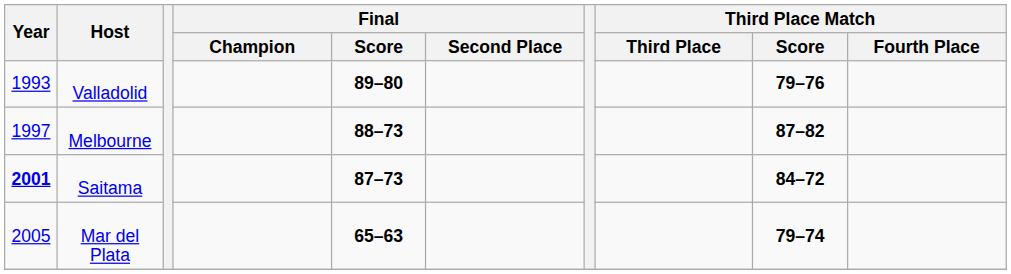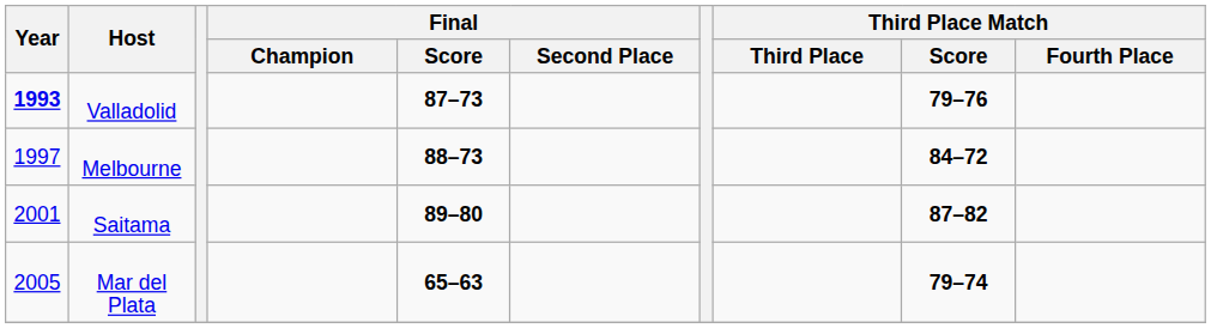Valladolid | Year: normal -> bold
Valladolid | Final / Score: 89–80 -> 87–73
Melbourne | Third Place Match / Score: 87–82 -> 84–72
Saitama | Year: bold -> normal
Saitama | Final / Score: 87–73 -> 89–80
Saitama | Third Place Match / Score: 84–72 -> 87–82
